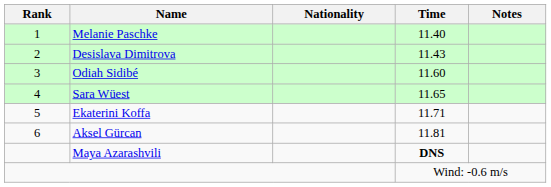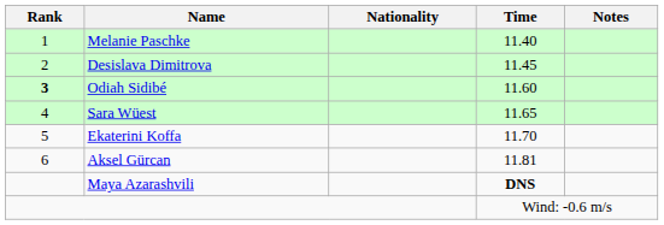Desislava Dimitrova | Time: 11.43 -> 11.45
Odiah Sidibé | Rank: normal -> bold
Ekaterini Koffa | Time: 11.71 -> 11.70
